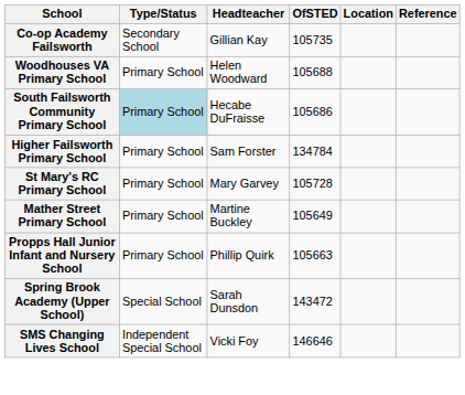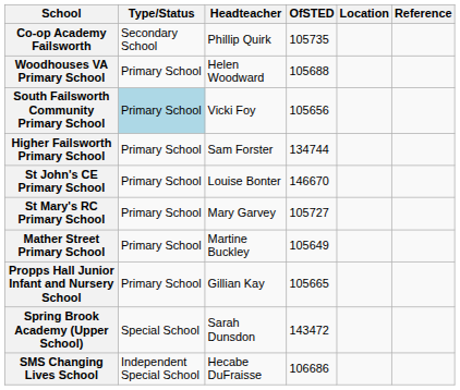Co-op Academy Failsworth | Headteacher: Gillian Kay -> Phillip Quirk
South Failsworth Community Primary School | Headteacher: Hecabe DuFraisse -> Vicki Foy
South Failsworth Community Primary School | OfSTED: 105686 -> 105656
Higher Failsworth Primary School | OfSTED: 134784 -> 134744
+ row: St John's CE Primary School | Primary School | Louise Bonter | 146670
St Mary's RC Primary School | OfSTED: 105728 -> 105727
Propps Hall Junior Infant and Nursery School | Headteacher: Phillip Quirk -> Gillian Kay
Propps Hall Junior Infant and Nursery School | OfSTED: 105663 -> 105665
SMS Changing Lives School | Headteacher: Vicki Foy -> Hecabe DuFraisse
SMS Changing Lives School | OfSTED: 146646 -> 106686
